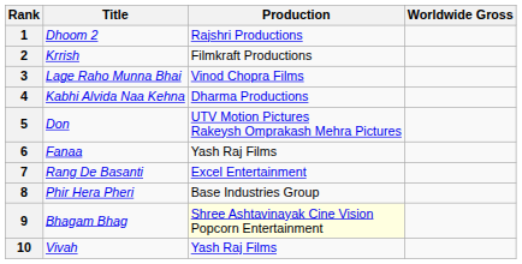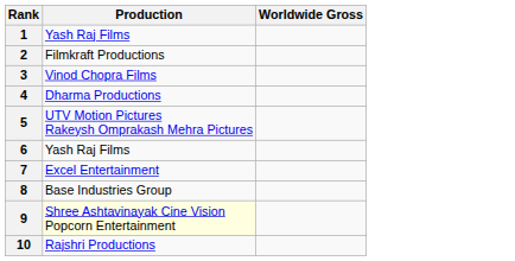- column: Title | Dhoom 2 | Krrish | Lage Raho Munna Bhai | Kabhi Alvida Naa Kehna | Don | Fanaa | Rang De Basanti | Phir Hera Pheri | Bhagam Bhag | Vivah
1 | Production: Rajshri Productions -> Yash Raj Films
10 | Production: Yash Raj Films -> Rajshri Productions
